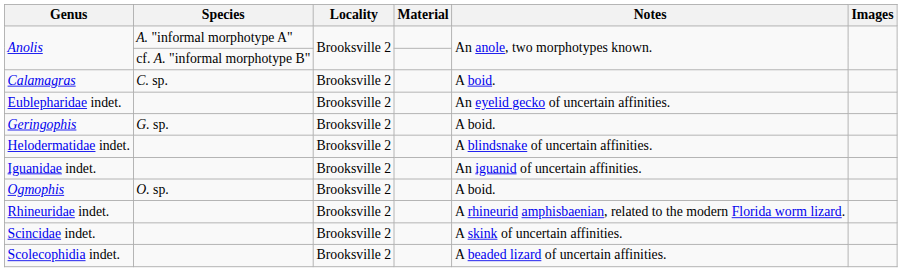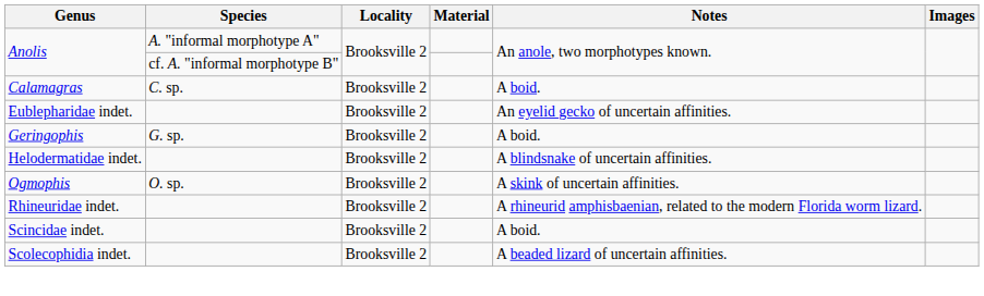- row: Iguanidae indet. | Brooksville 2 | An iguanid of uncertain affinities.
Ogmophis | Notes: A boid. -> A skink of uncertain affinities.
Scincidae indet. | Notes: A skink of uncertain affinities. -> A boid.
